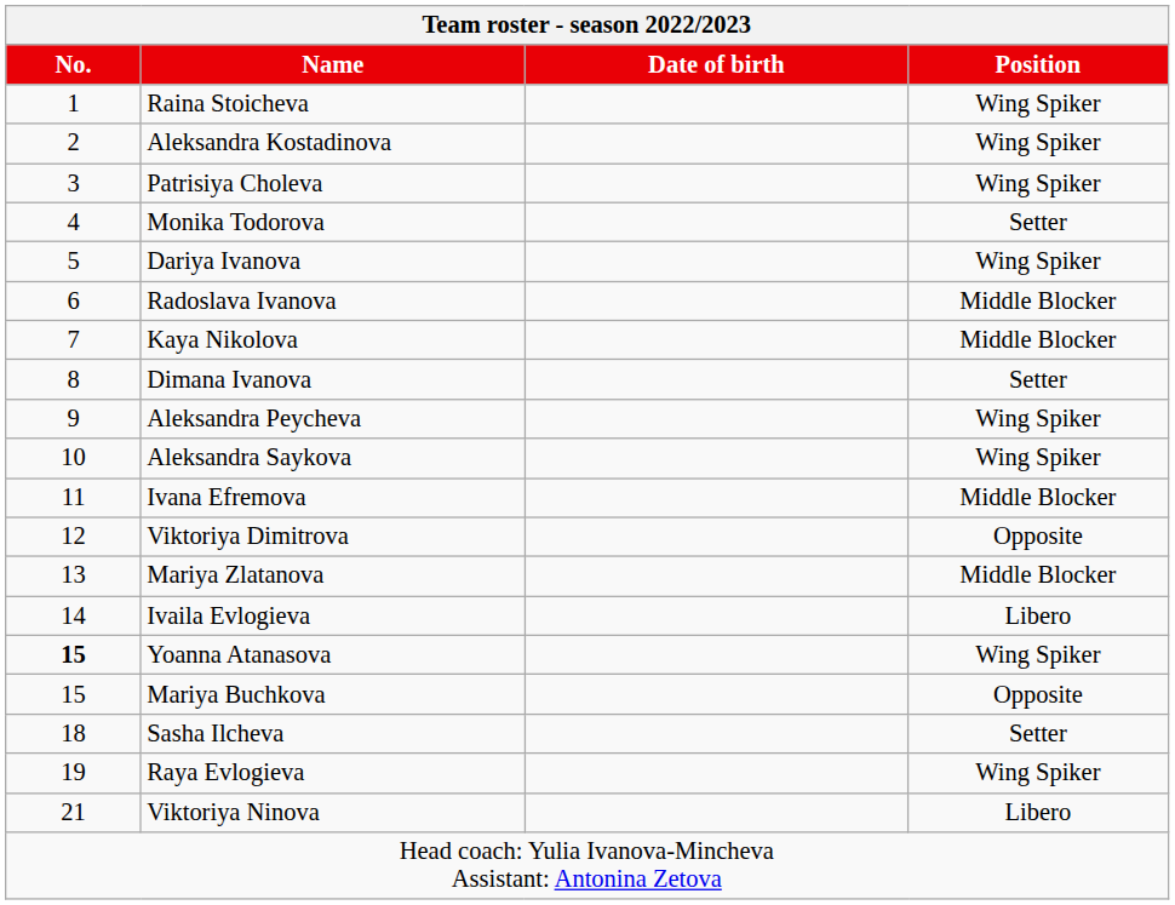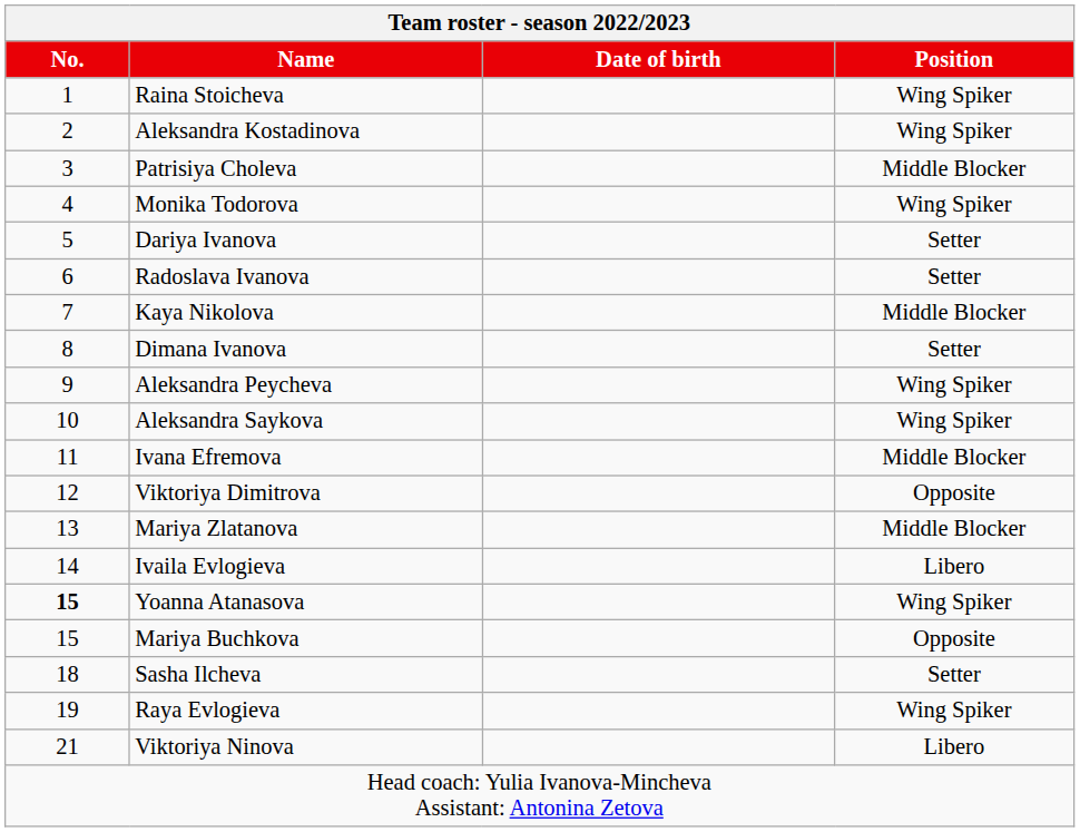Patrisiya Choleva | Position: Wing Spiker -> Middle Blocker
Monika Todorova | Position: Setter -> Wing Spiker
Dariya Ivanova | Position: Wing Spiker -> Setter
Radoslava Ivanova | Position: Middle Blocker -> Setter
